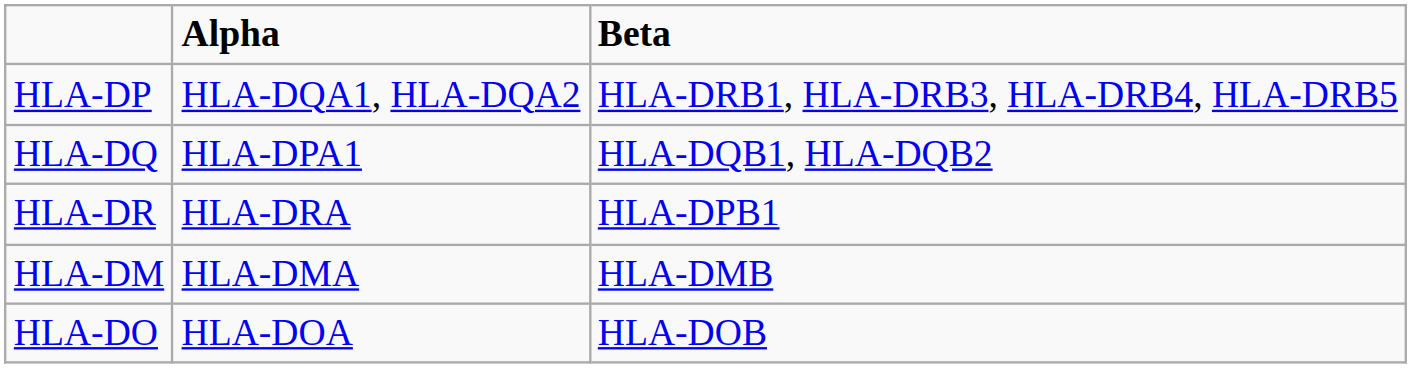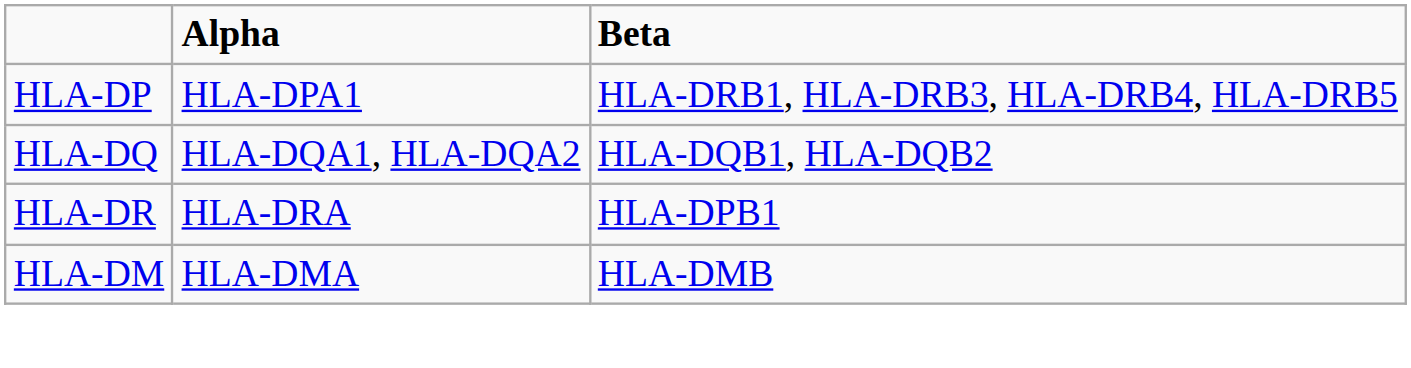HLA-DP | Alpha: HLA-DQA1, HLA-DQA2 -> HLA-DPA1
HLA-DQ | Alpha: HLA-DPA1 -> HLA-DQA1, HLA-DQA2
- row: HLA-DO | HLA-DOA | HLA-DOB
